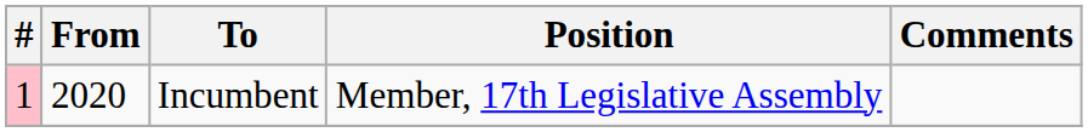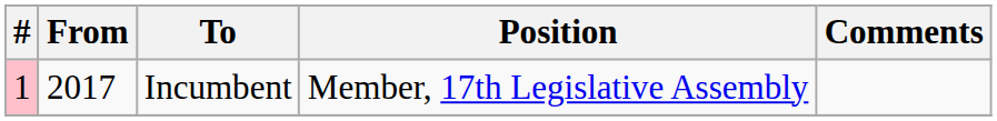Incumbent | From: 2020 -> 2017
